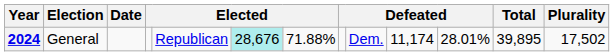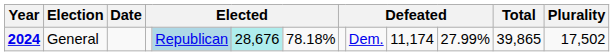2024 | column 5: no background -> lightblue background
2024 | column 7: 71.88% -> 78.18%
2024 | column 11: 28.01% -> 27.99%
2024 | Total: 39,895 -> 39,865
